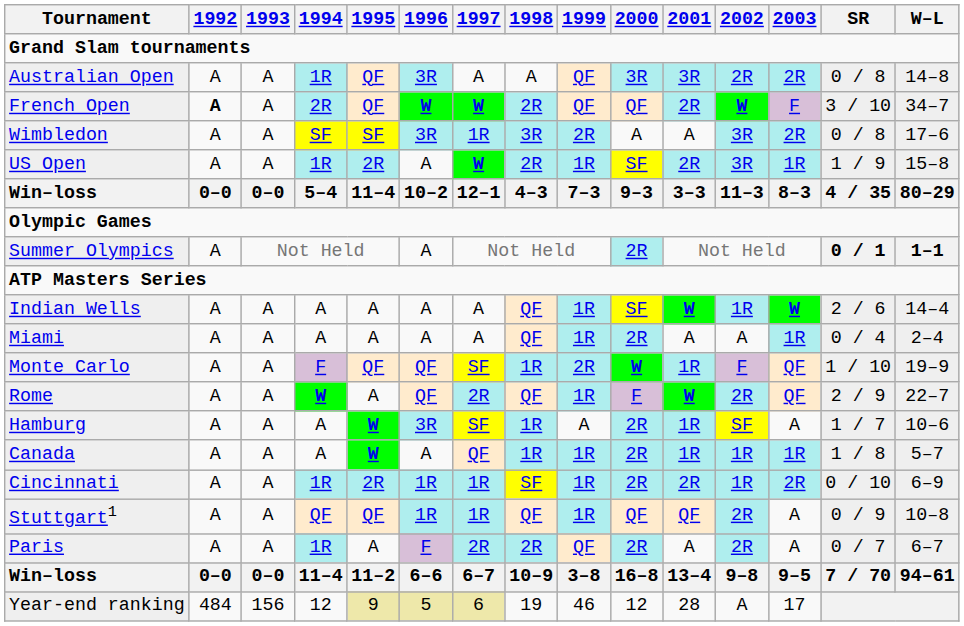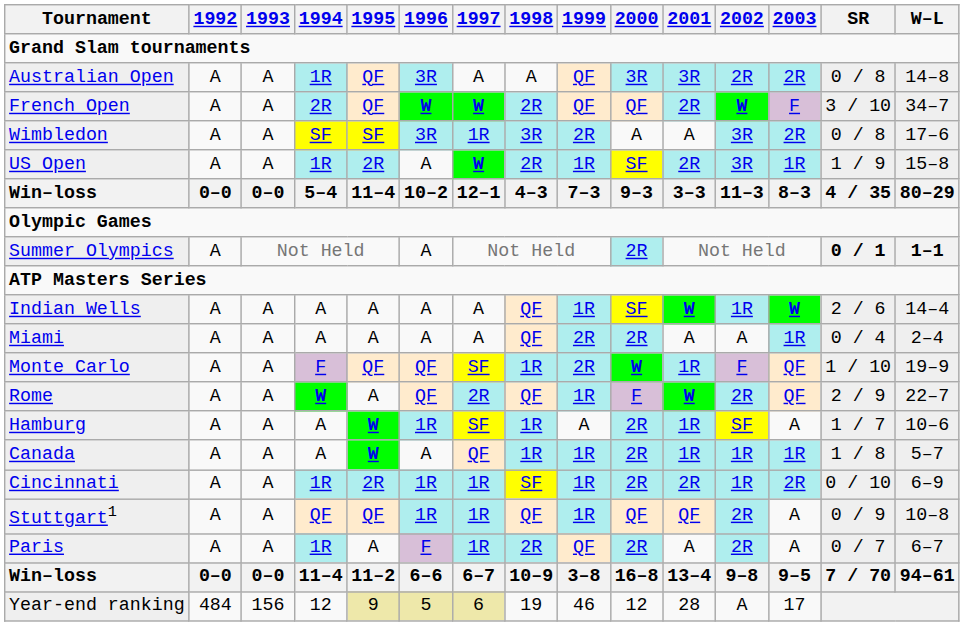French Open | 1992: bold -> normal
Miami | 1999: 1R -> 2R
Hamburg | 1996: 3R -> 1R
Paris | 1997: 2R -> 1R
